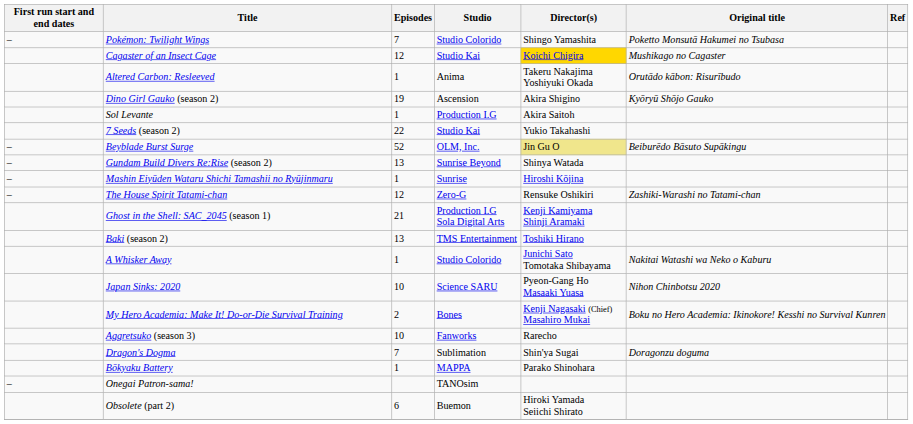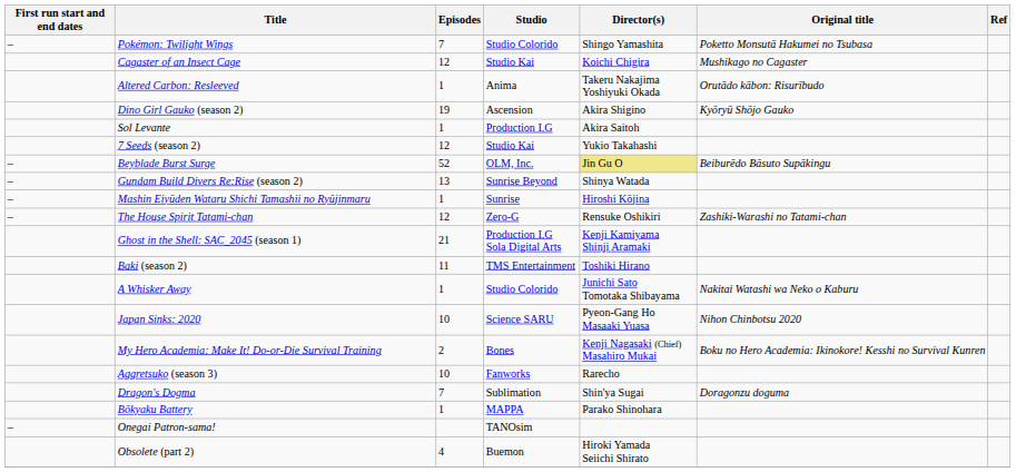Cagaster of an Insect Cage | Director(s): gold background -> no background
7 Seeds (season 2) | Episodes: 22 -> 12
Baki (season 2) | Episodes: 13 -> 11
Obsolete (part 2) | Episodes: 6 -> 4
